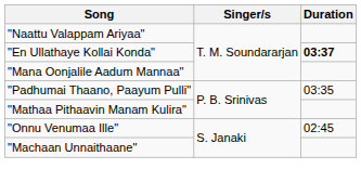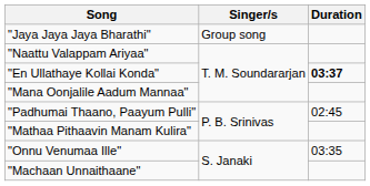+ row: "Jaya Jaya Jaya Bharathi" | Group song
"Padhumai Thaano, Paayum Pulli" | Duration: 03:35 -> 02:45
"Onnu Venumaa Ille" | Duration: 02:45 -> 03:35
